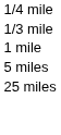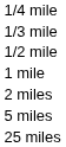+ row: 1/2 mile
+ row: 2 miles
